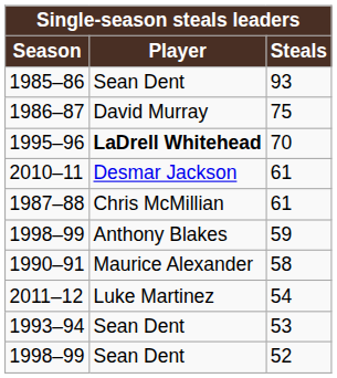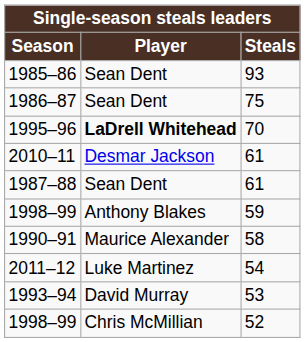1986–87 | Player: David Murray -> Sean Dent
1987–88 | Player: Chris McMillian -> Sean Dent
1993–94 | Player: Sean Dent -> David Murray
1998–99 / 52 | Player: Sean Dent -> Chris McMillian
